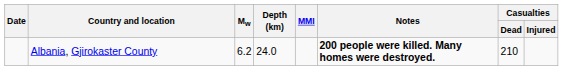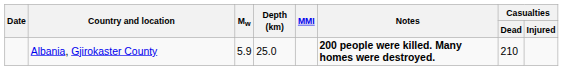Albania, Gjirokaster County | Mw: 6.2 -> 5.9
Albania, Gjirokaster County | Depth (km): 24.0 -> 25.0
